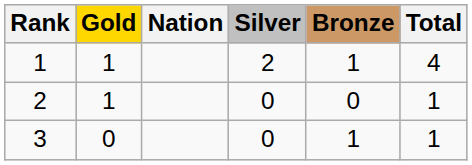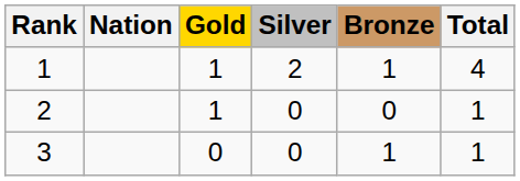columns swapped: Nation <-> Gold
